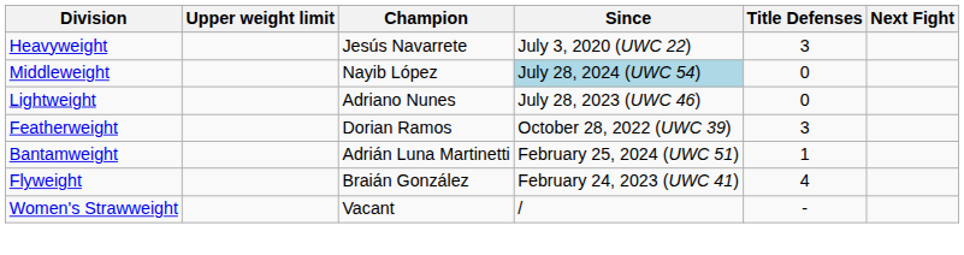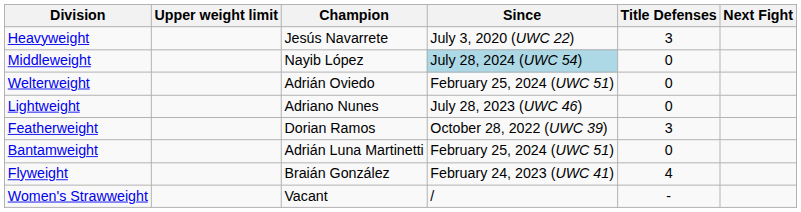+ row: Welterweight | Adrián Oviedo | February 25, 2024 (UWC 51) | 0
Bantamweight | Title Defenses: 1 -> 0
